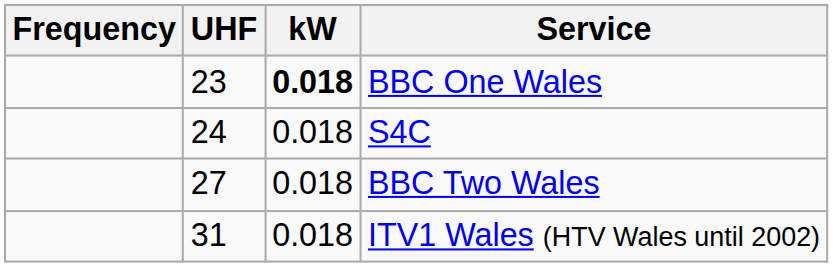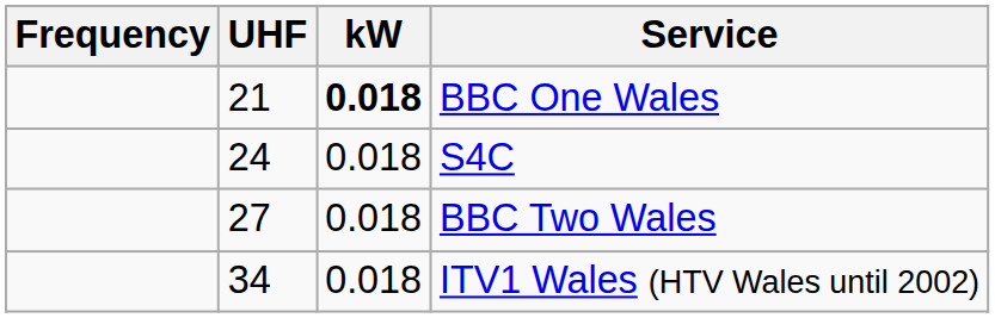BBC One Wales | UHF: 23 -> 21
ITV1 Wales (HTV Wales until 2002) | UHF: 31 -> 34
